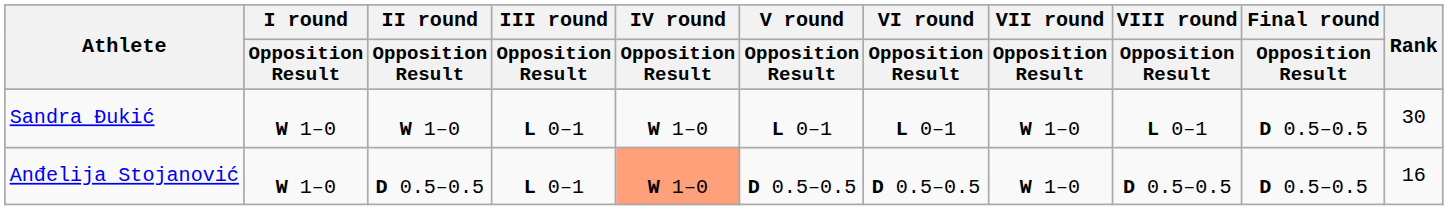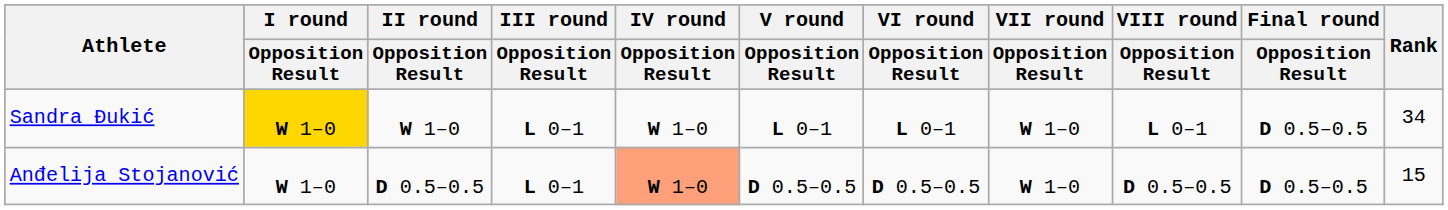Sandra Đukić | I round / Opposition Result: no background -> gold background
Sandra Đukić | Rank: 30 -> 34
Anđelija Stojanović | Rank: 16 -> 15
